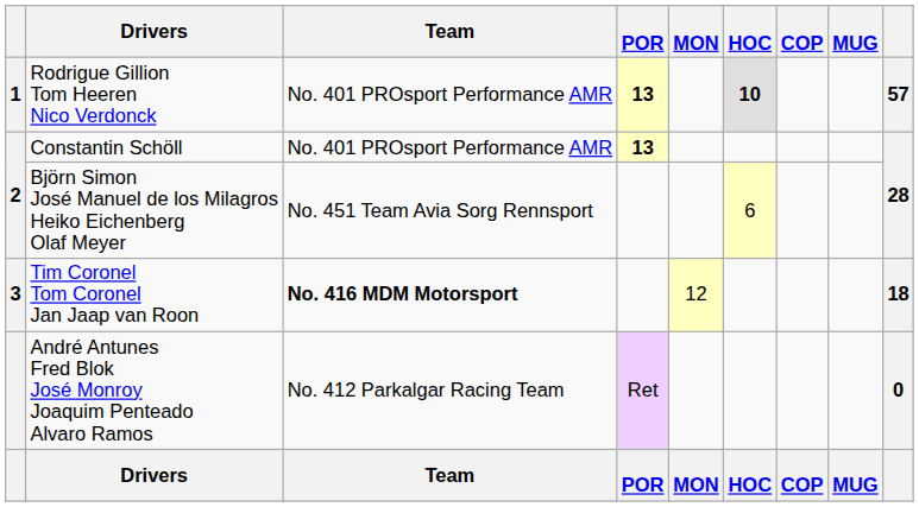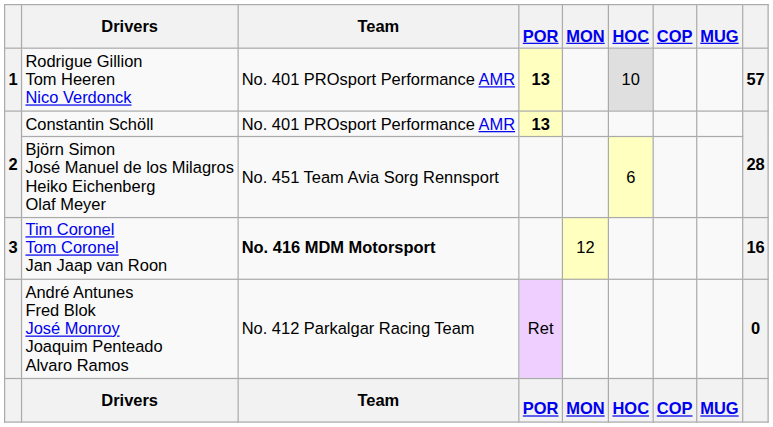Rodrigue Gillion Tom Heeren Nico Verdonck | HOC: bold -> normal
Tim Coronel Tom Coronel Jan Jaap van Roon | column 9: 18 -> 16
